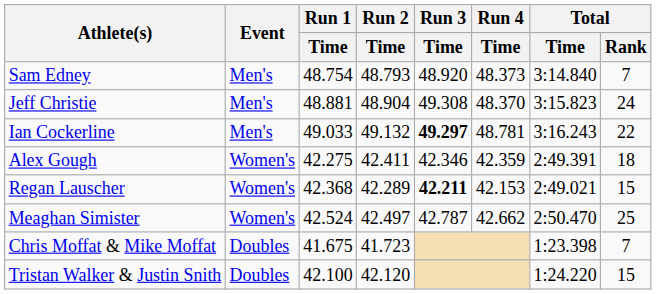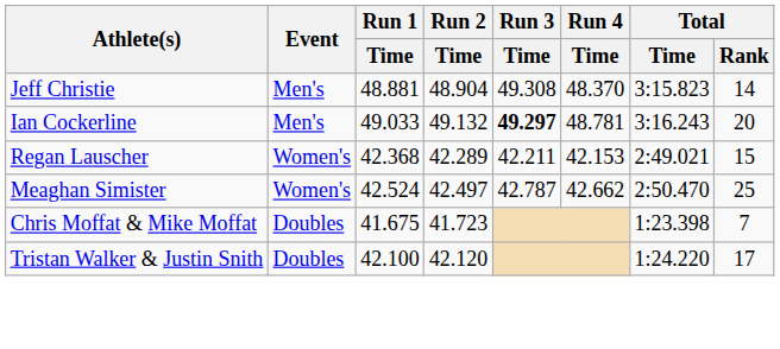- row: Sam Edney | Men's | 48.754 | 48.793 | 48.920 | 48.373 | 3:14.840 | 7
Jeff Christie | Total / Rank: 24 -> 14
Ian Cockerline | Total / Rank: 22 -> 20
- row: Alex Gough | Women's | 42.275 | 42.411 | 42.346 | 42.359 | 2:49.391 | 18
Regan Lauscher | Run 3 / Time: bold -> normal
Tristan Walker & Justin Snith | Total / Rank: 15 -> 17
